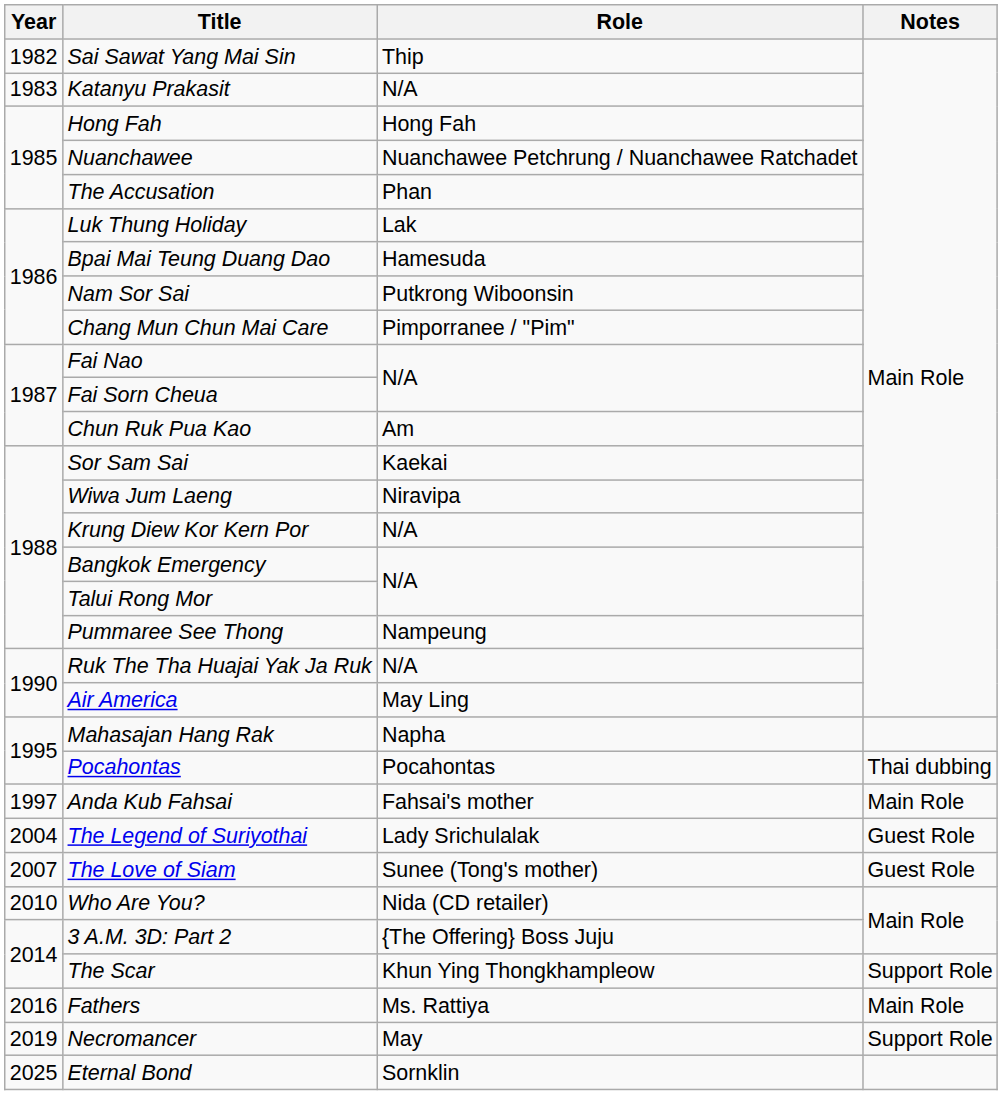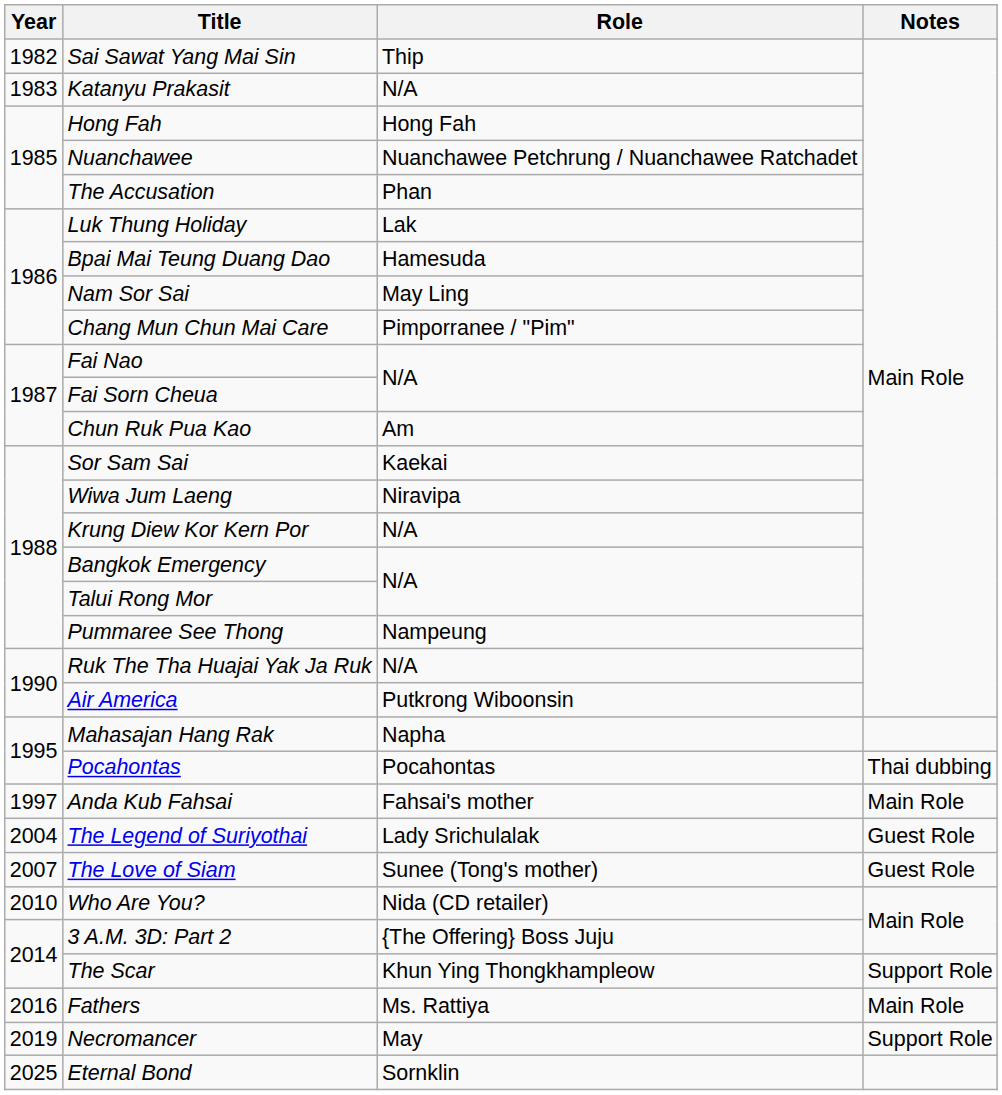Nam Sor Sai | Role: Putkrong Wiboonsin -> May Ling
Air America | Role: May Ling -> Putkrong Wiboonsin
